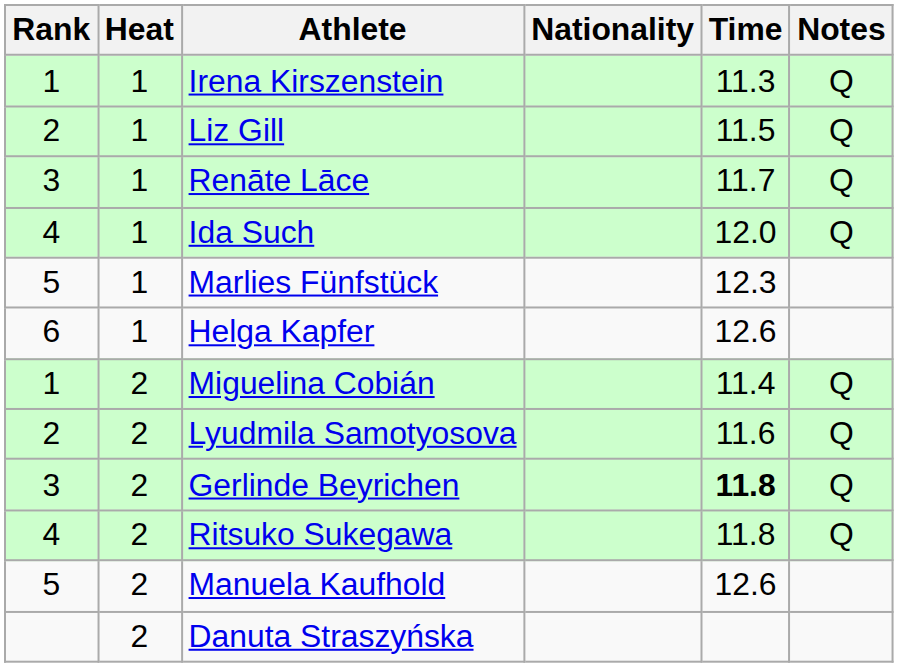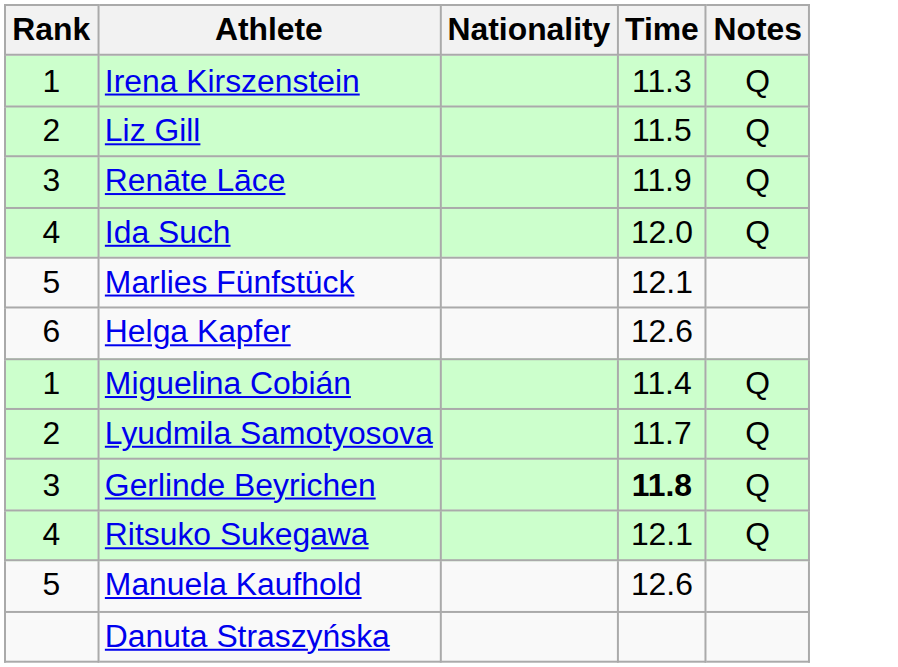- column: Heat | 1 | 1 | 1 | 1 | 1 | 1 | 2 | 2 | 2 | 2 | 2 | 2
Renāte Lāce | Time: 11.7 -> 11.9
Marlies Fünfstück | Time: 12.3 -> 12.1
Lyudmila Samotyosova | Time: 11.6 -> 11.7
Ritsuko Sukegawa | Time: 11.8 -> 12.1
